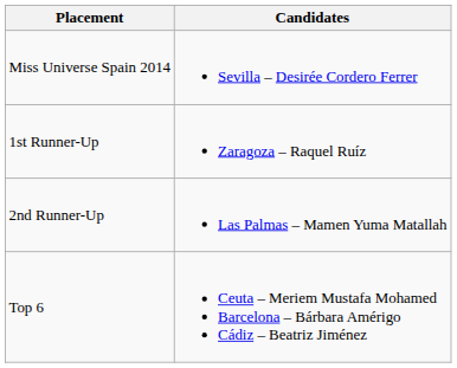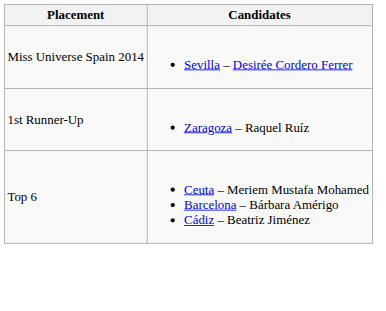- row: 2nd Runner-Up | Las Palmas – Mamen Yuma Matallah
